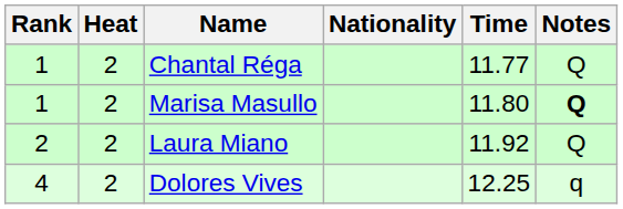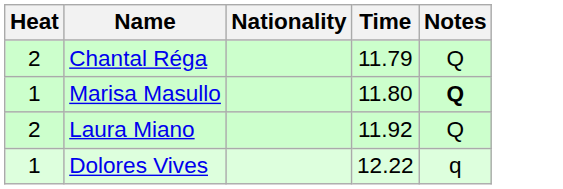- column: Rank | 1 | 1 | 2 | 4
Chantal Réga | Time: 11.77 -> 11.79
Marisa Masullo | Heat: 2 -> 1
Dolores Vives | Heat: 2 -> 1
Dolores Vives | Time: 12.25 -> 12.22
